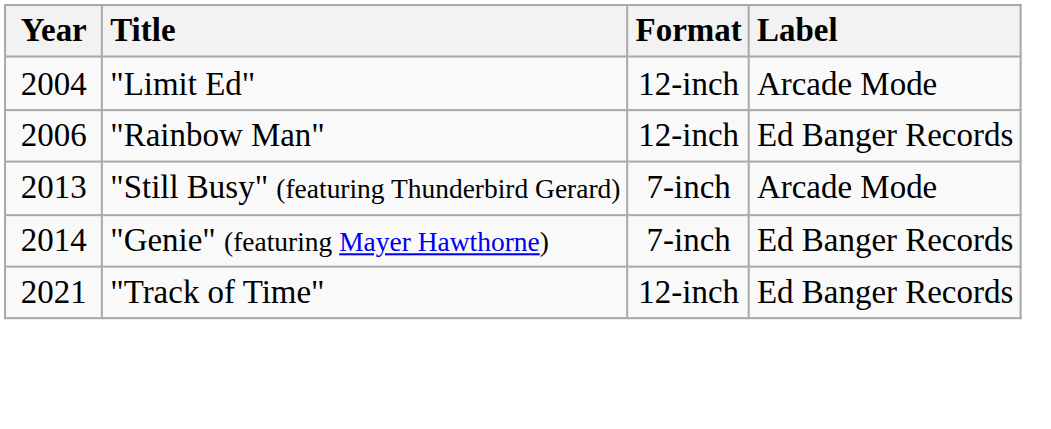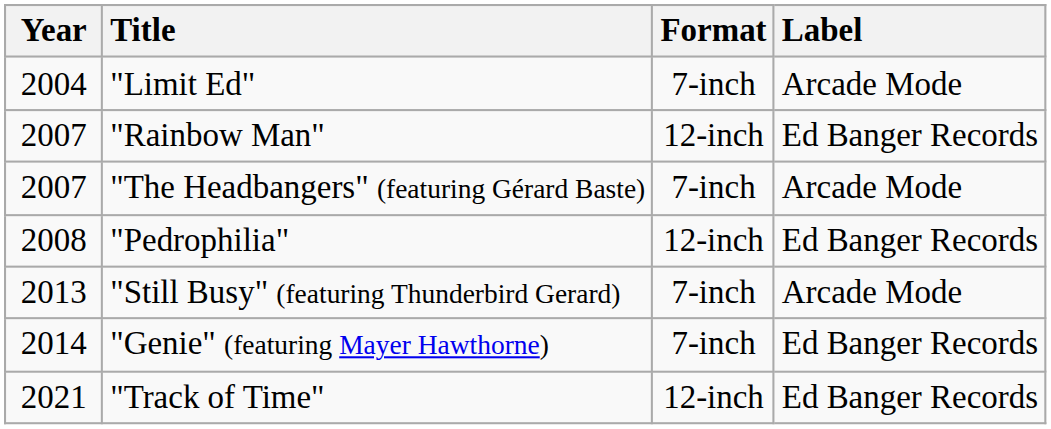"Limit Ed" | Format: 12-inch -> 7-inch
"Rainbow Man" | Year: 2006 -> 2007
+ row: 2007 | "The Headbangers" (featuring Gérard Baste) | 7-inch | Arcade Mode
+ row: 2008 | "Pedrophilia" | 12-inch | Ed Banger Records
